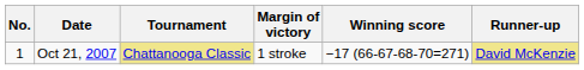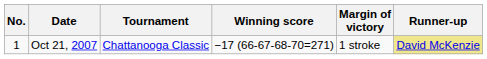columns swapped: Winning score <-> Margin of victory
Oct 21, 2007 | Tournament: khaki background -> no background
